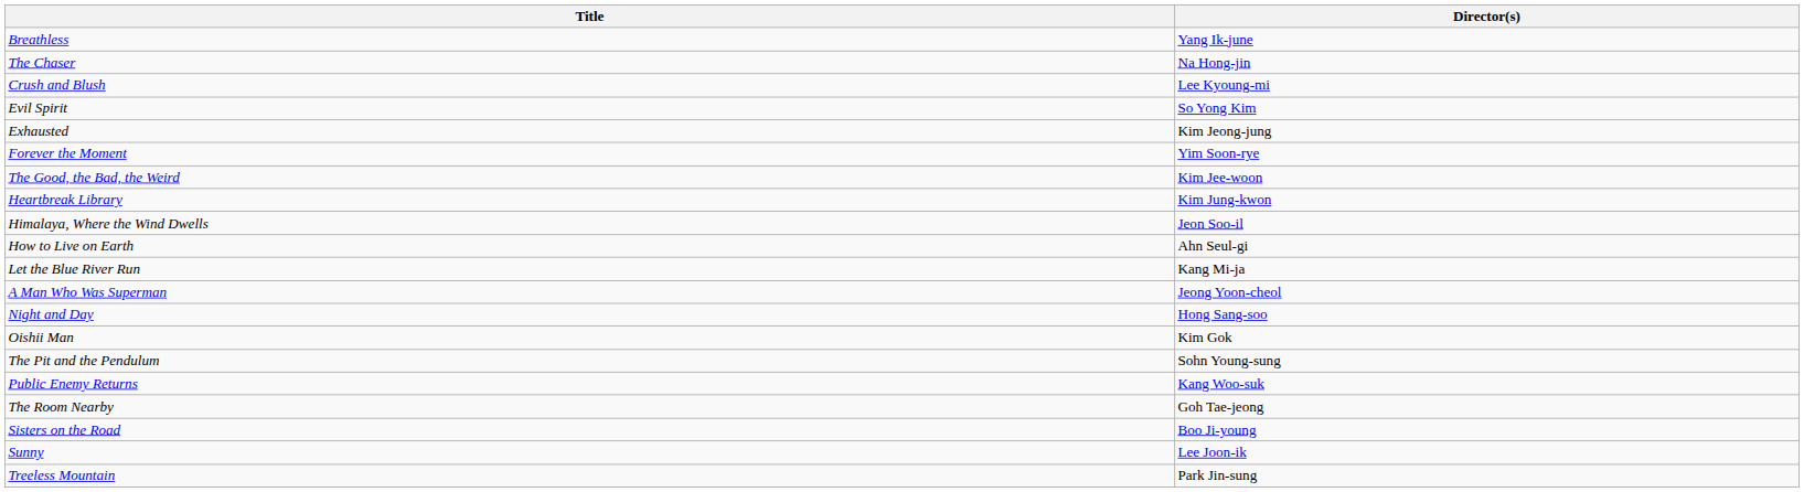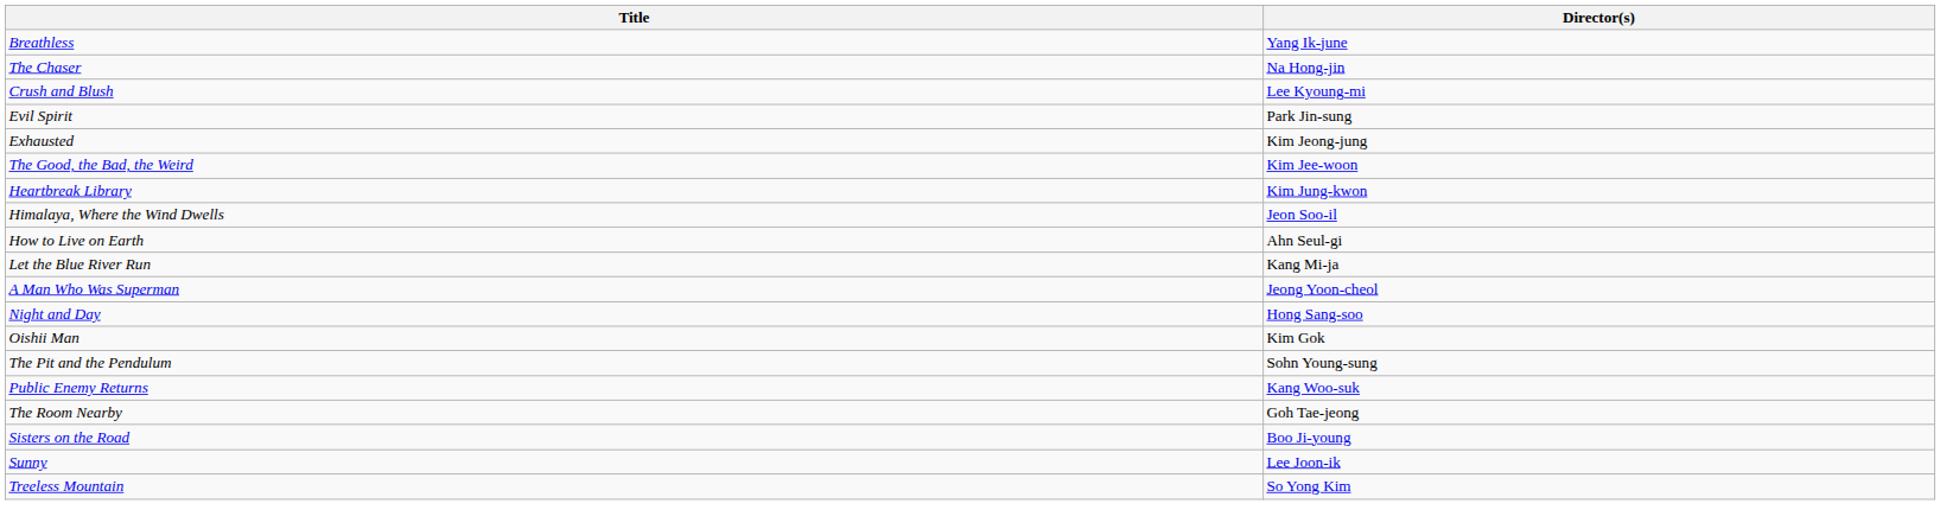Evil Spirit | Director(s): So Yong Kim -> Park Jin-sung
- row: Forever the Moment | Yim Soon-rye
Treeless Mountain | Director(s): Park Jin-sung -> So Yong Kim
